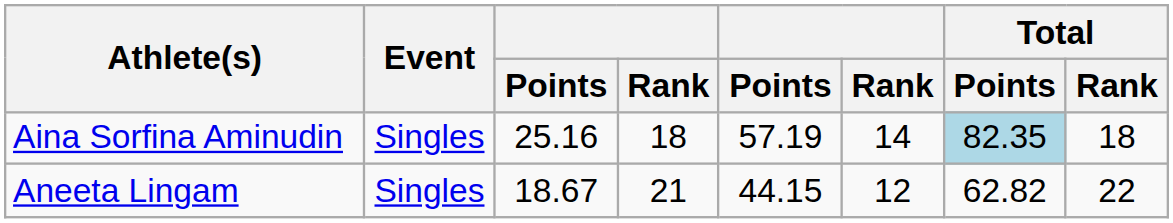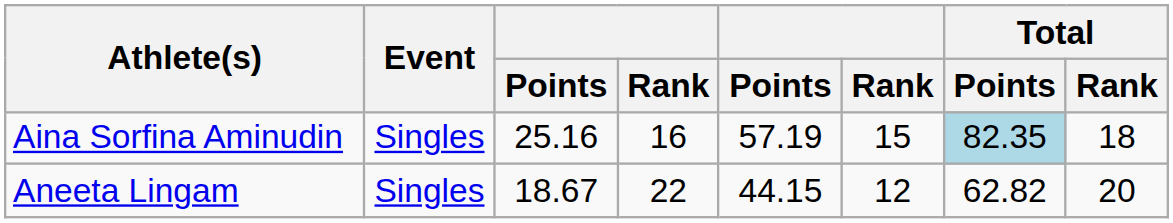Aina Sorfina Aminudin | column 4: 18 -> 16
Aina Sorfina Aminudin | column 6: 14 -> 15
Aneeta Lingam | column 4: 21 -> 22
Aneeta Lingam | Total / Rank: 22 -> 20
